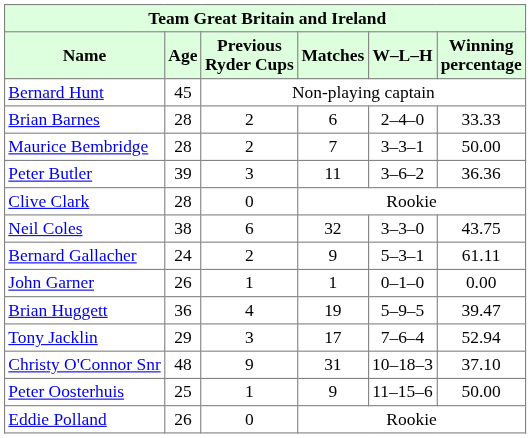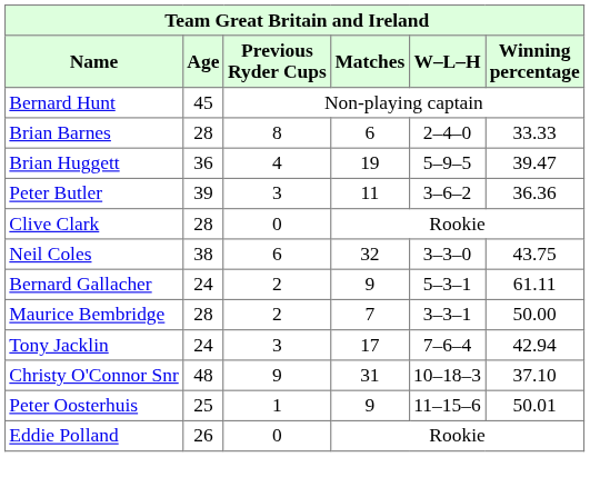Brian Barnes | Previous Ryder Cups: 2 -> 8
rows swapped: Maurice Bembridge <-> Brian Huggett
- row: John Garner | 26 | 1 | 1 | 0–1–0 | 0.00
Tony Jacklin | Age: 29 -> 24
Tony Jacklin | Winning percentage: 52.94 -> 42.94
Peter Oosterhuis | Winning percentage: 50.00 -> 50.01
